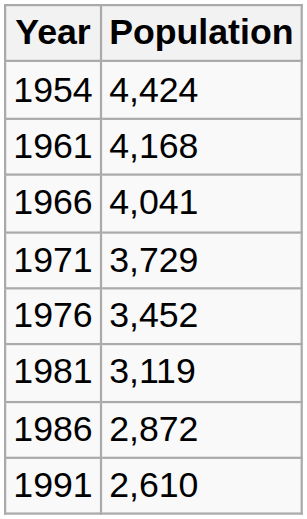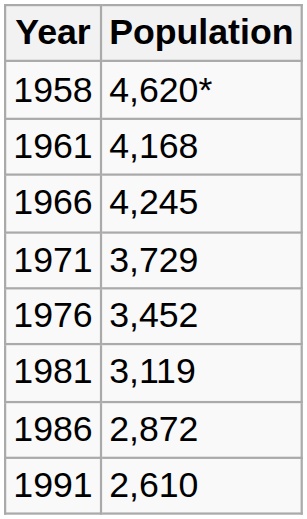- row: 1954 | 4,424
+ row: 1958 | 4,620*
1966 | Population: 4,041 -> 4,245
